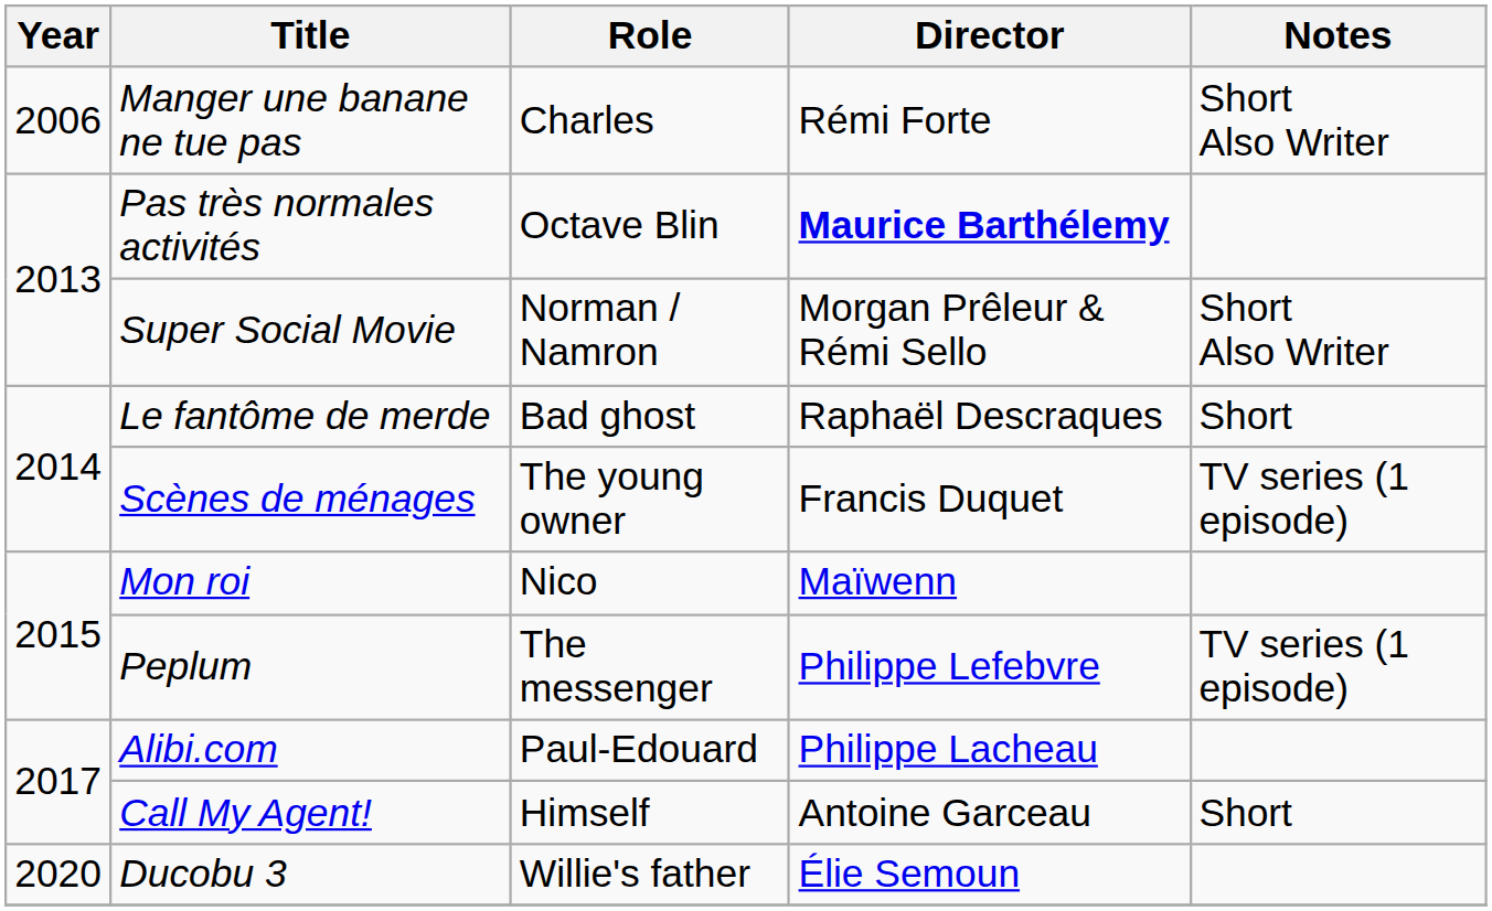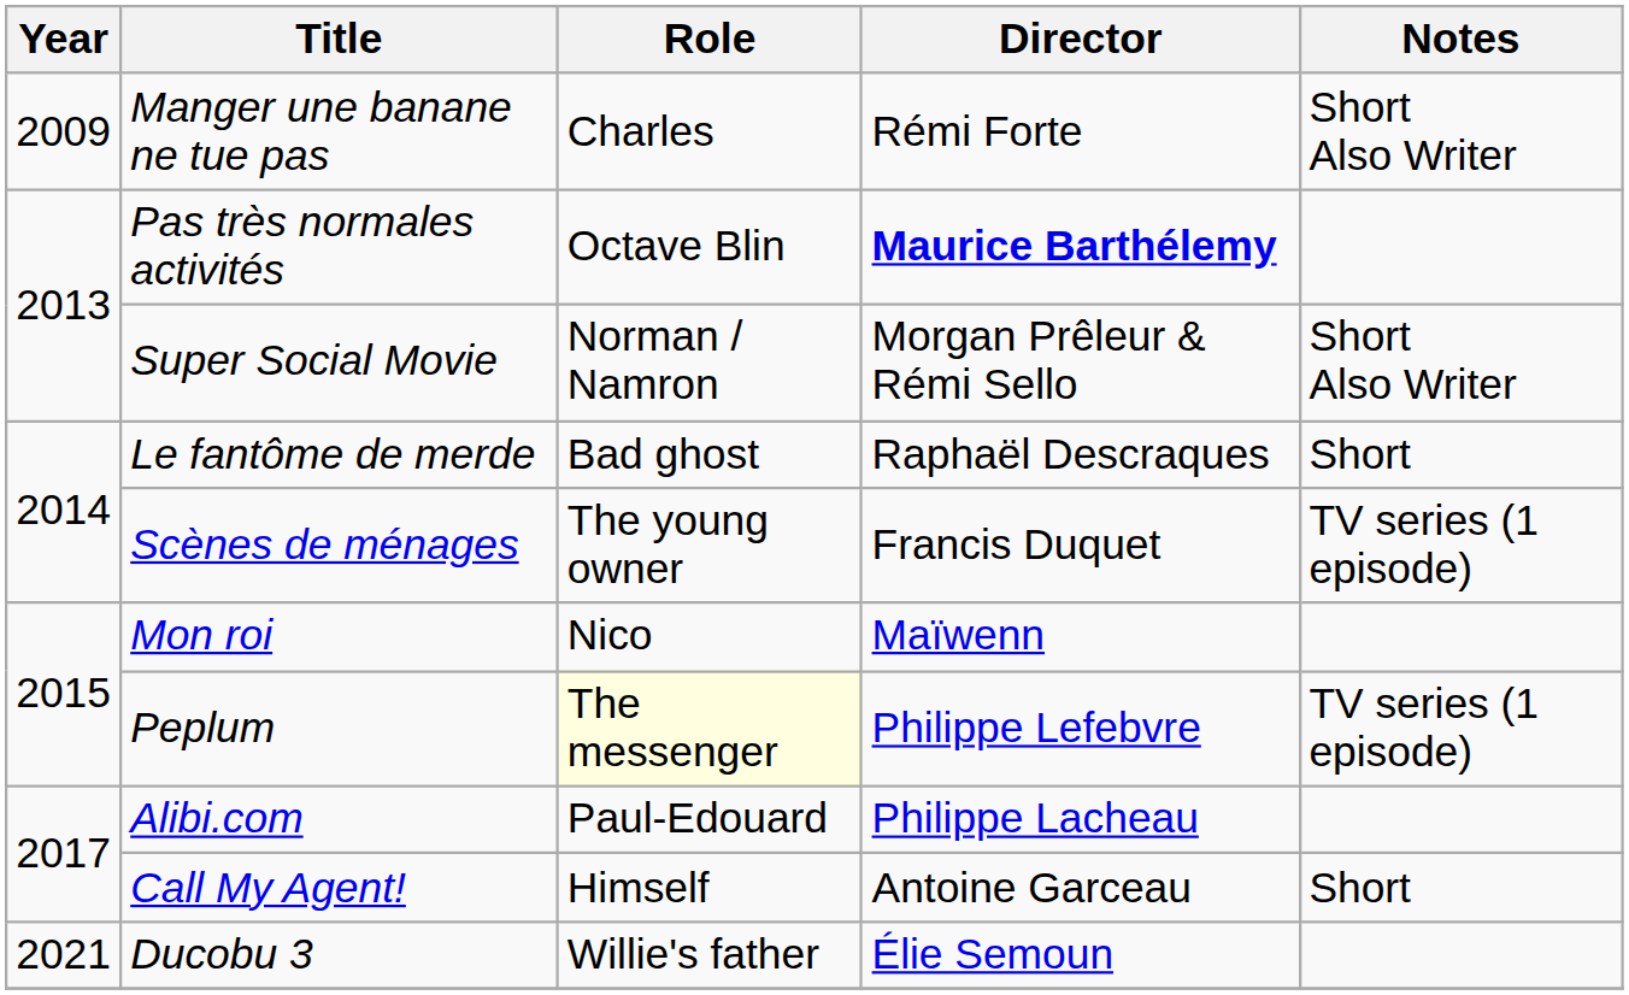Manger une banane ne tue pas | Year: 2006 -> 2009
Peplum | Role: no background -> lightyellow background
Ducobu 3 | Year: 2020 -> 2021
